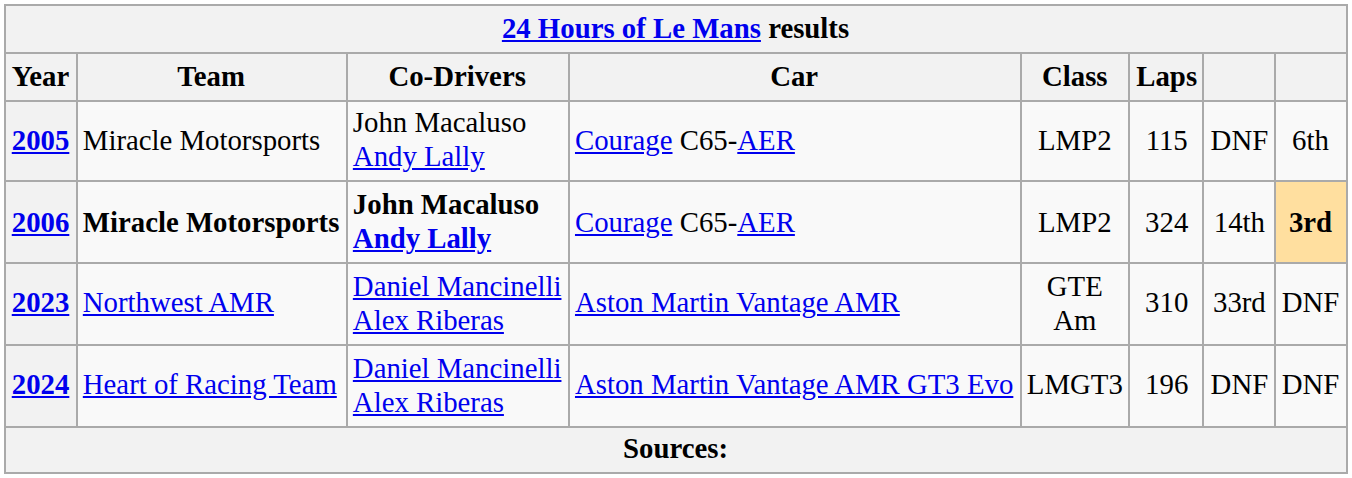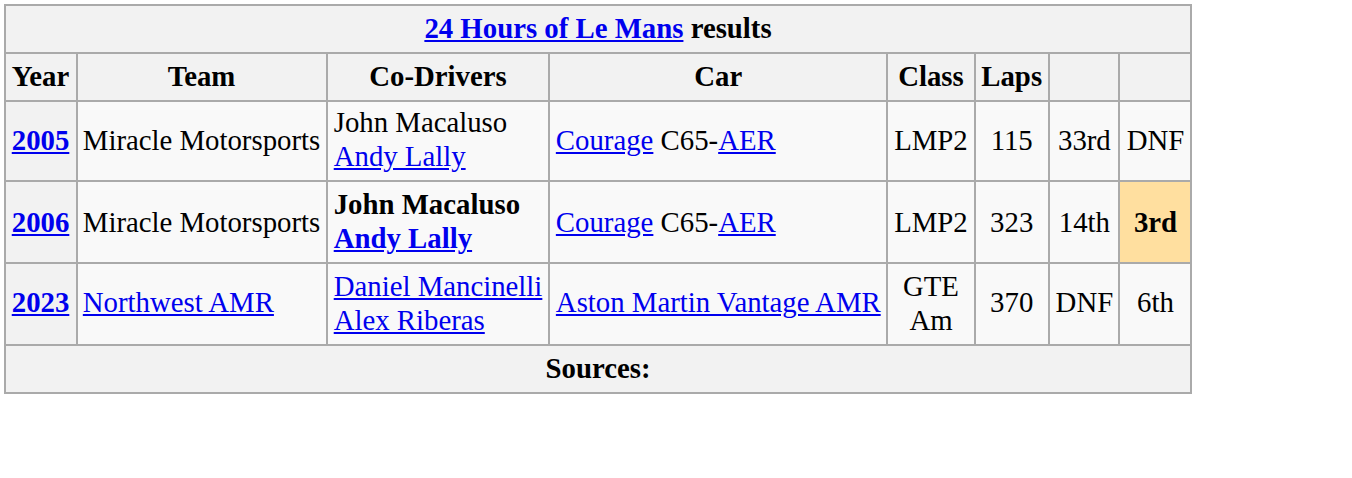2005 | column 7: DNF -> 33rd
2005 | column 8: 6th -> DNF
2006 | Team: bold -> normal
2006 | Laps: 324 -> 323
2023 | Laps: 310 -> 370
2023 | column 7: 33rd -> DNF
2023 | column 8: DNF -> 6th
- row: 2024 | Heart of Racing Team | Daniel Mancinelli Alex Riberas | Aston Martin Vantage AMR GT3 Evo | LMGT3 | 196 | DNF | DNF
